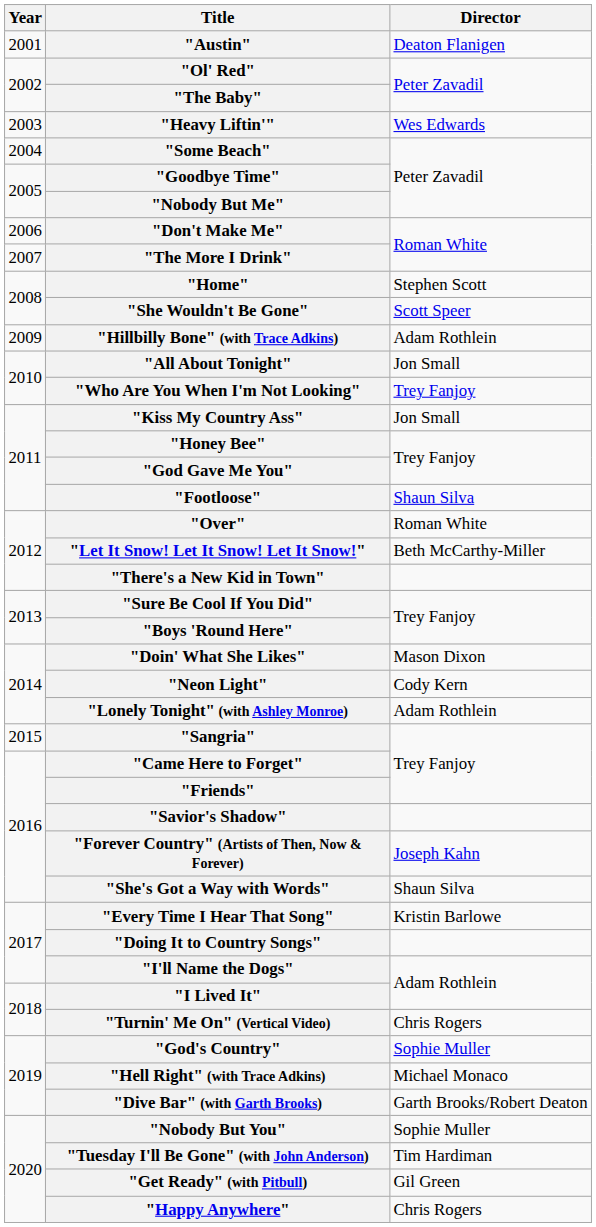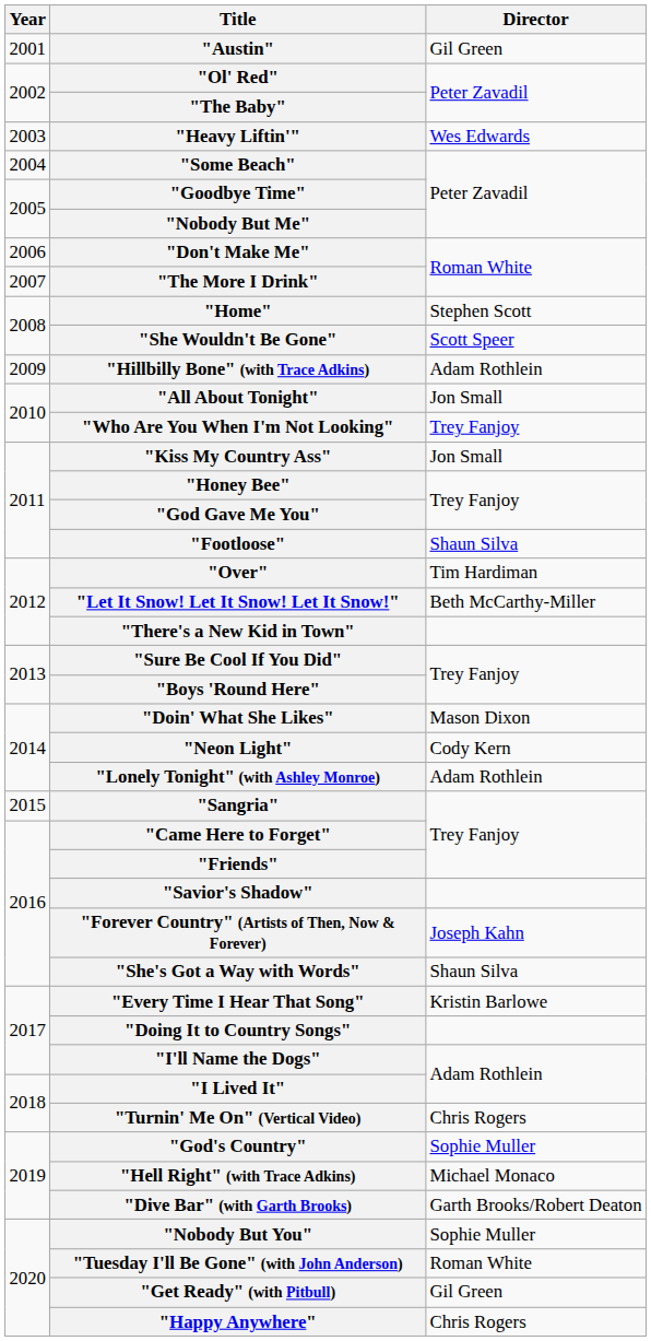"Austin" | Director: Deaton Flanigen -> Gil Green
"Over" | Director: Roman White -> Tim Hardiman
"Tuesday I'll Be Gone" (with John Anderson) | Director: Tim Hardiman -> Roman White
